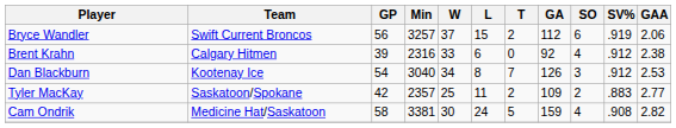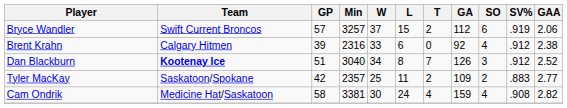Bryce Wandler | GP: 56 -> 57
Dan Blackburn | Team: normal -> bold
Dan Blackburn | GP: 54 -> 51
Dan Blackburn | GAA: 2.53 -> 2.52
Cam Ondrik | T: 5 -> 4
